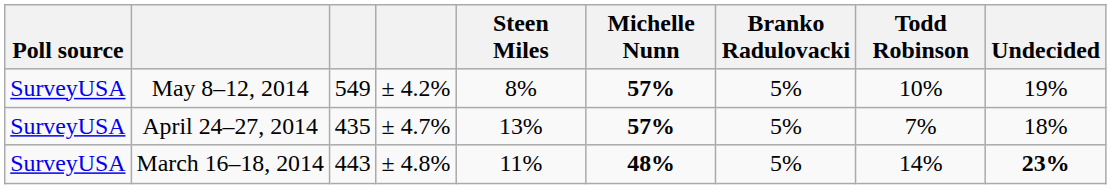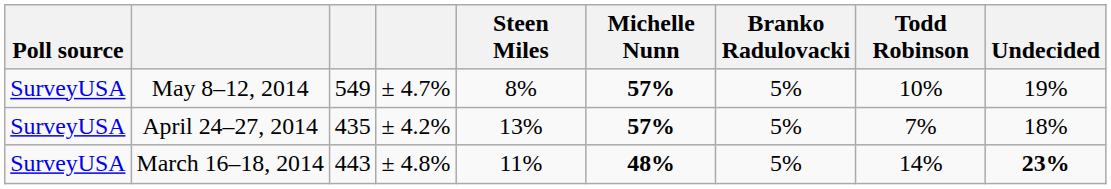May 8–12, 2014 | column 4: ± 4.2% -> ± 4.7%
April 24–27, 2014 | column 4: ± 4.7% -> ± 4.2%
